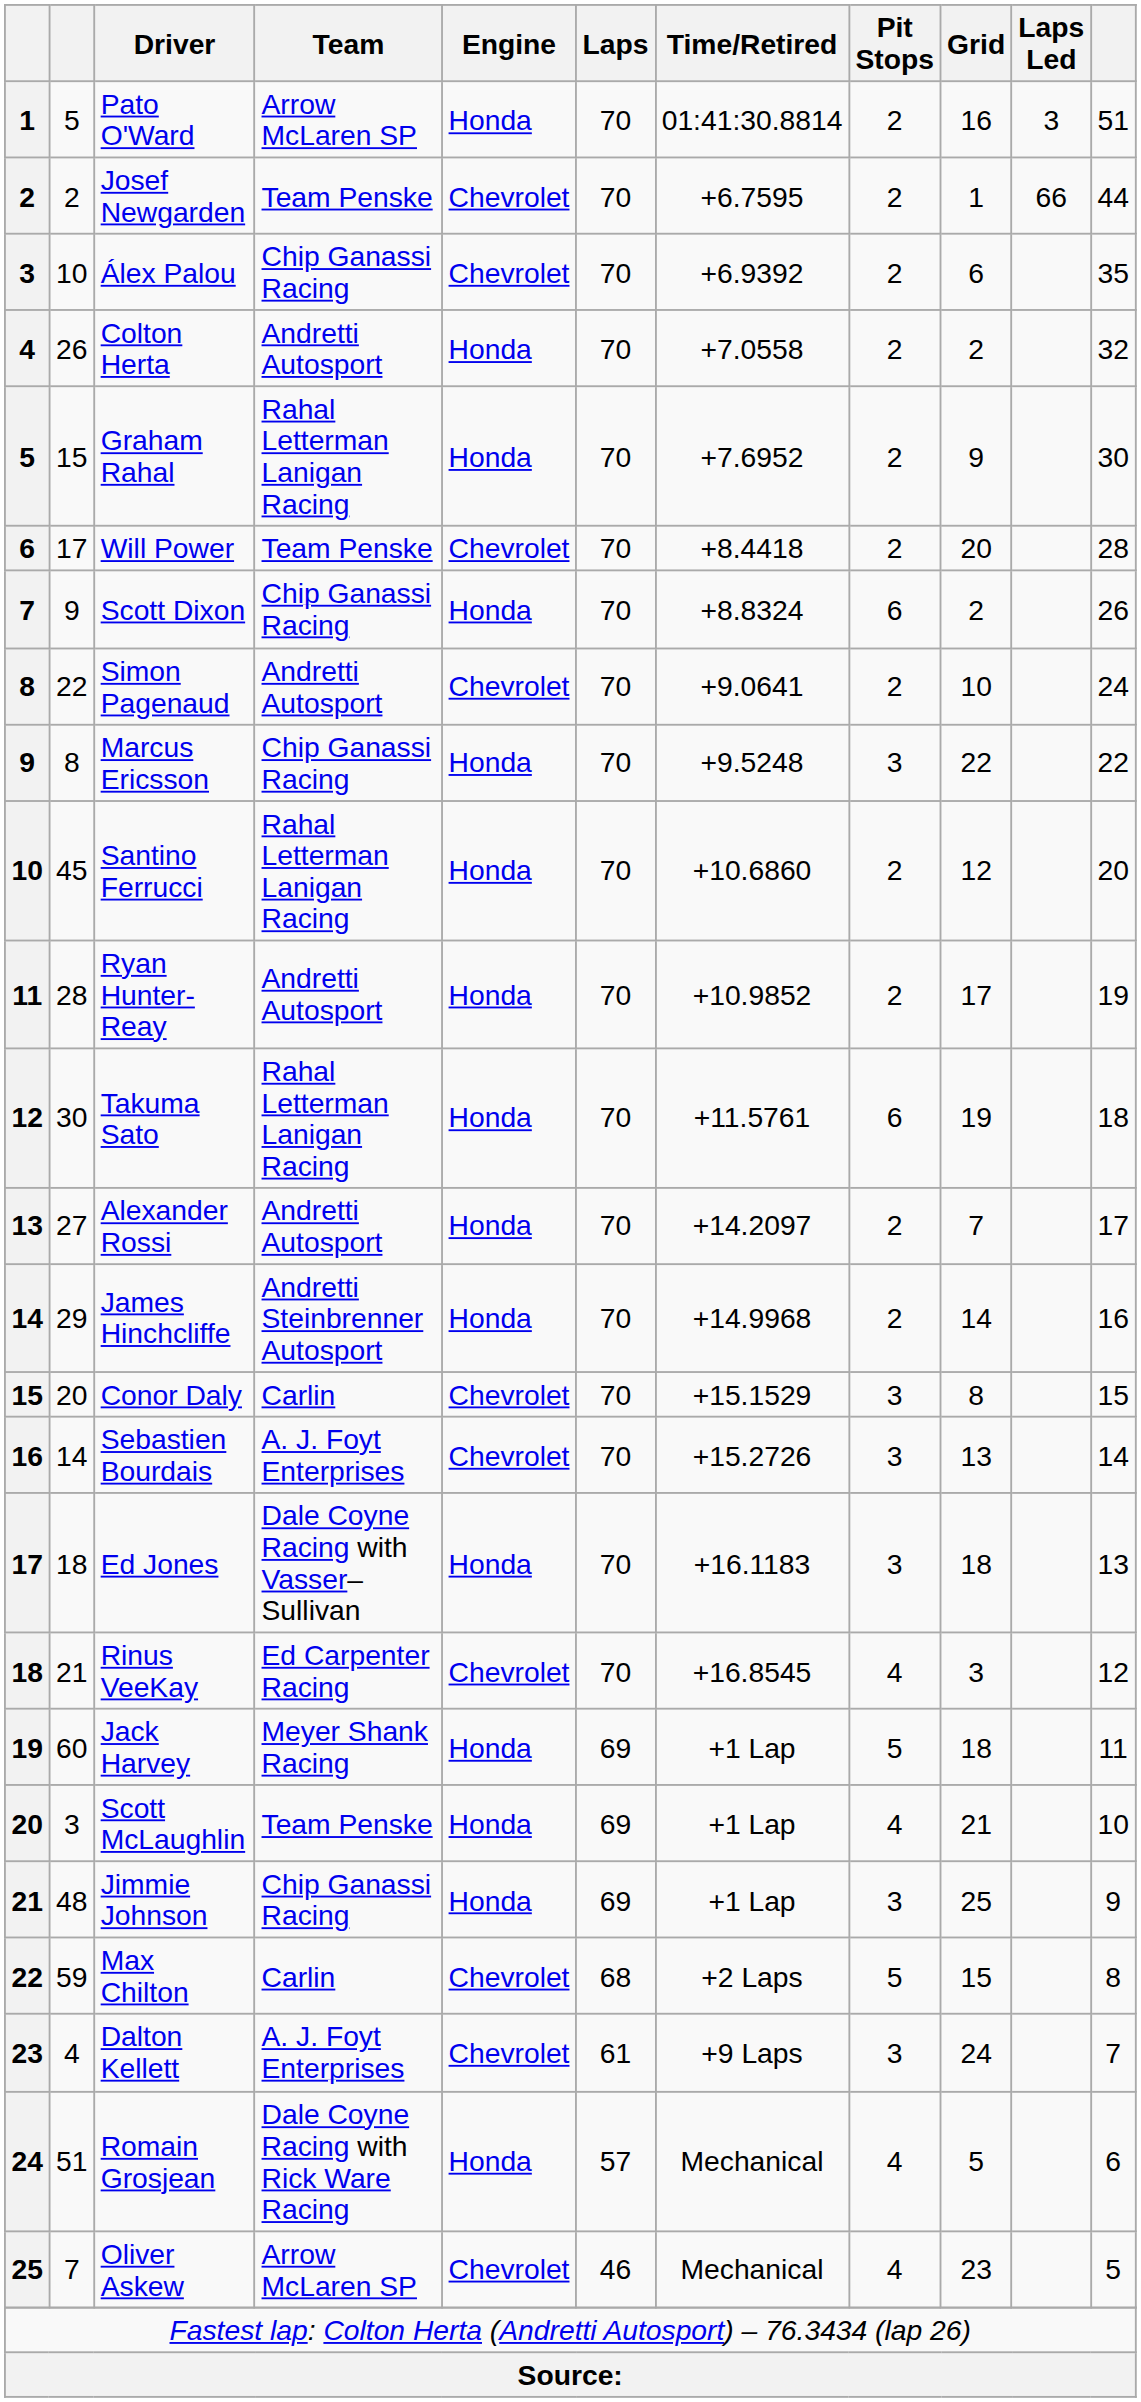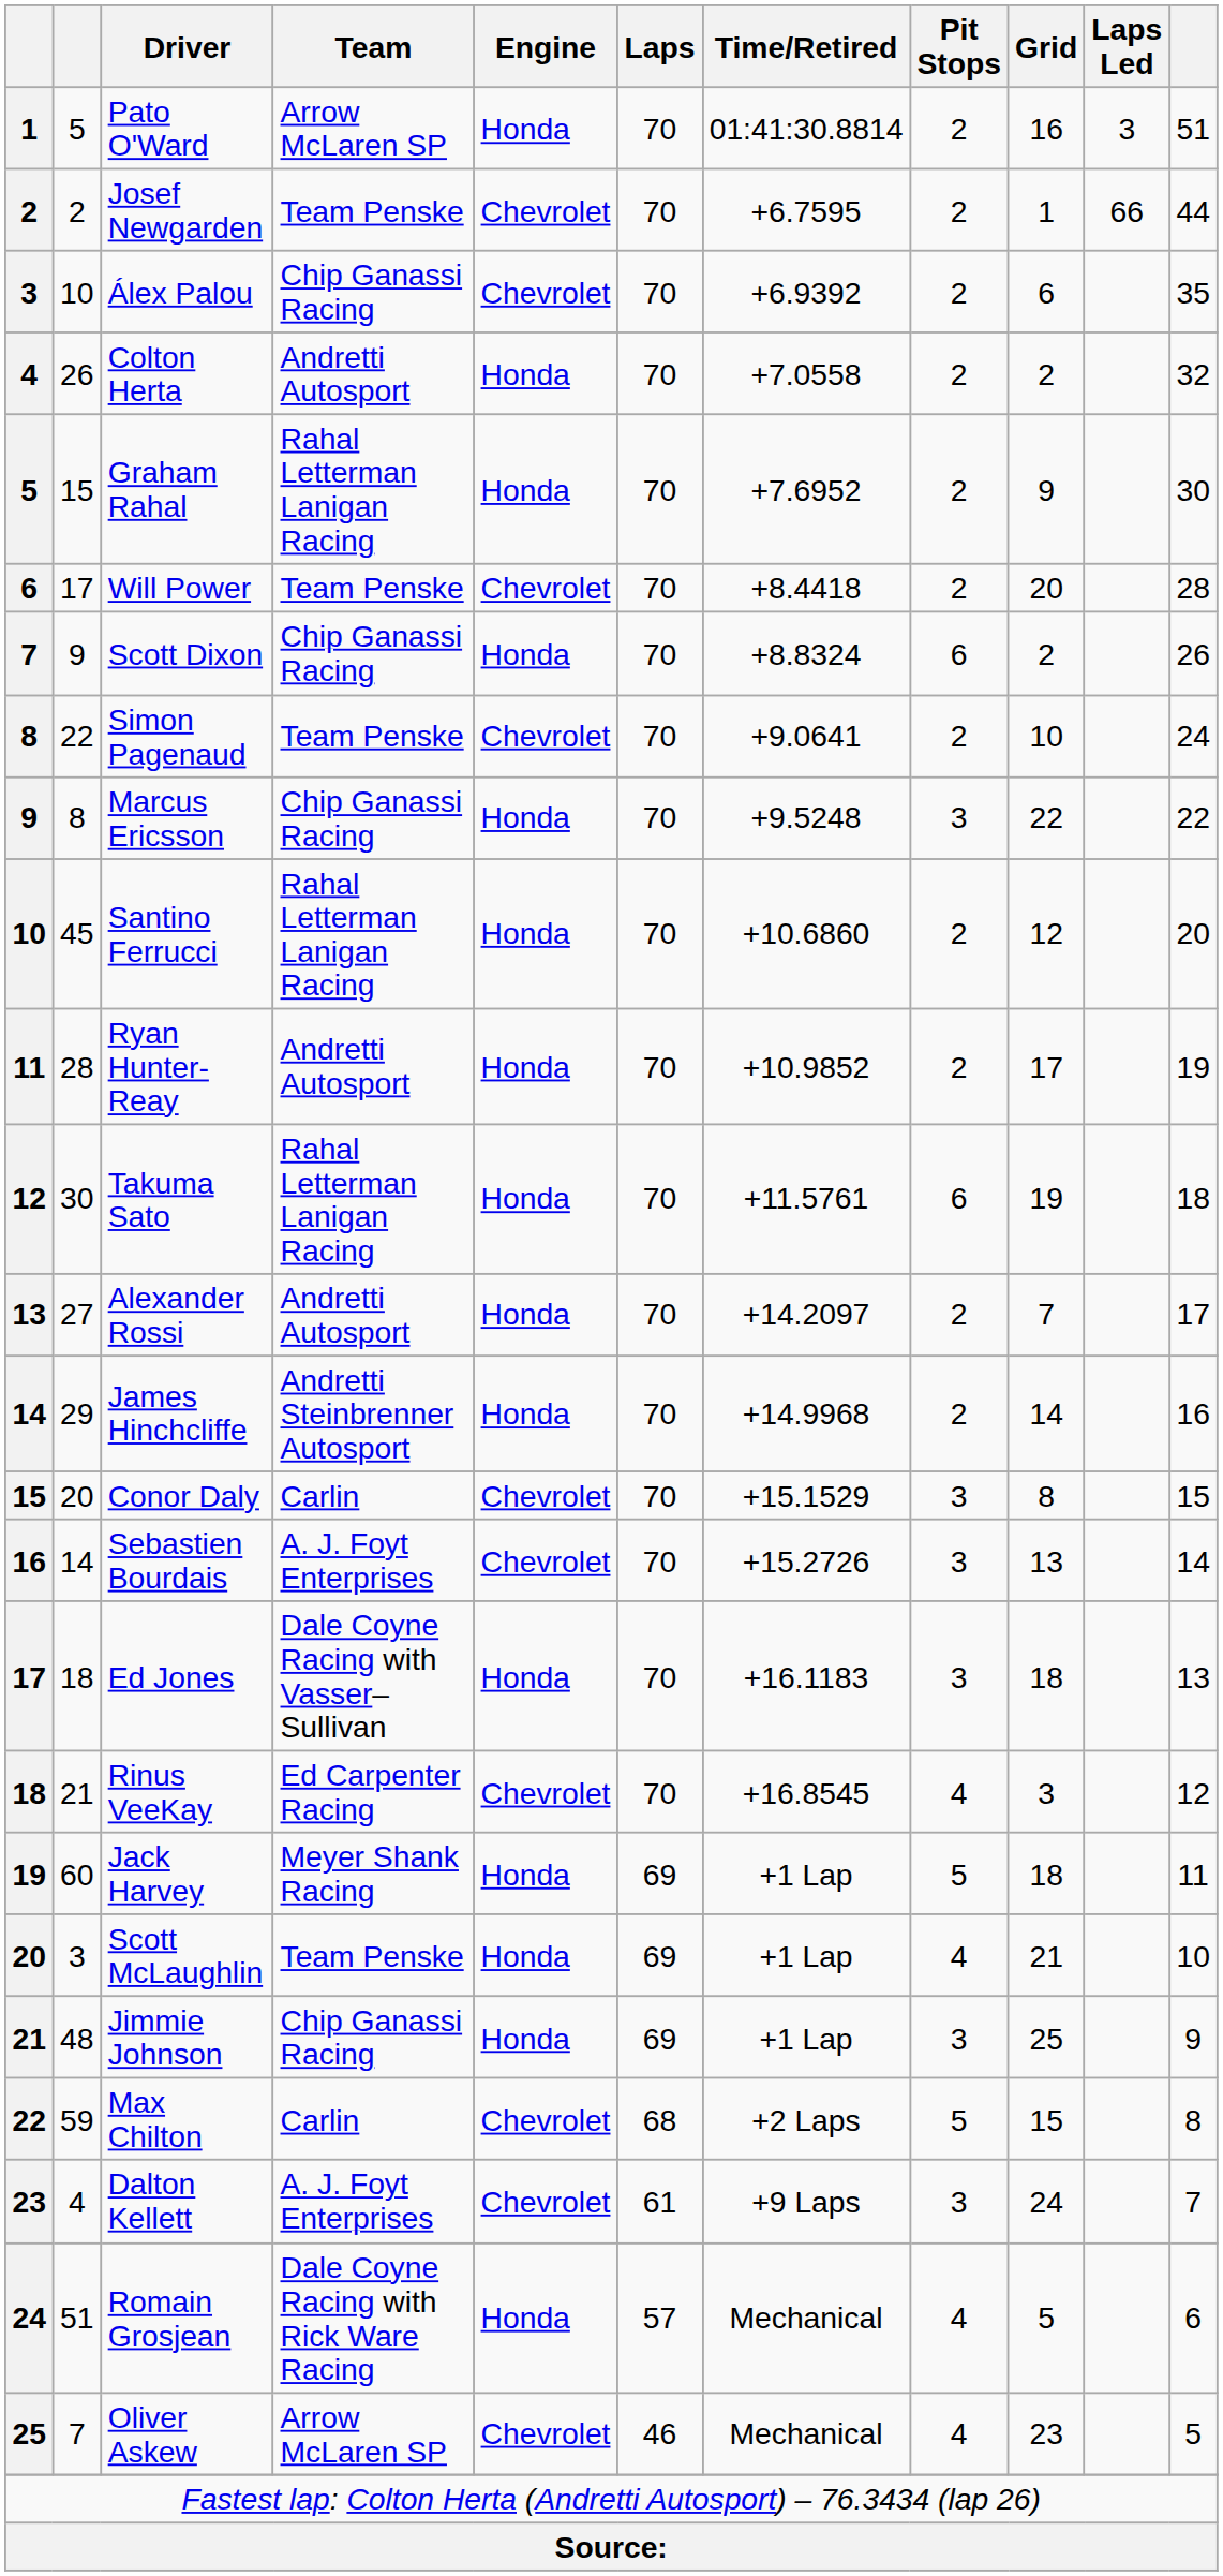Simon Pagenaud | Team: Andretti Autosport -> Team Penske
